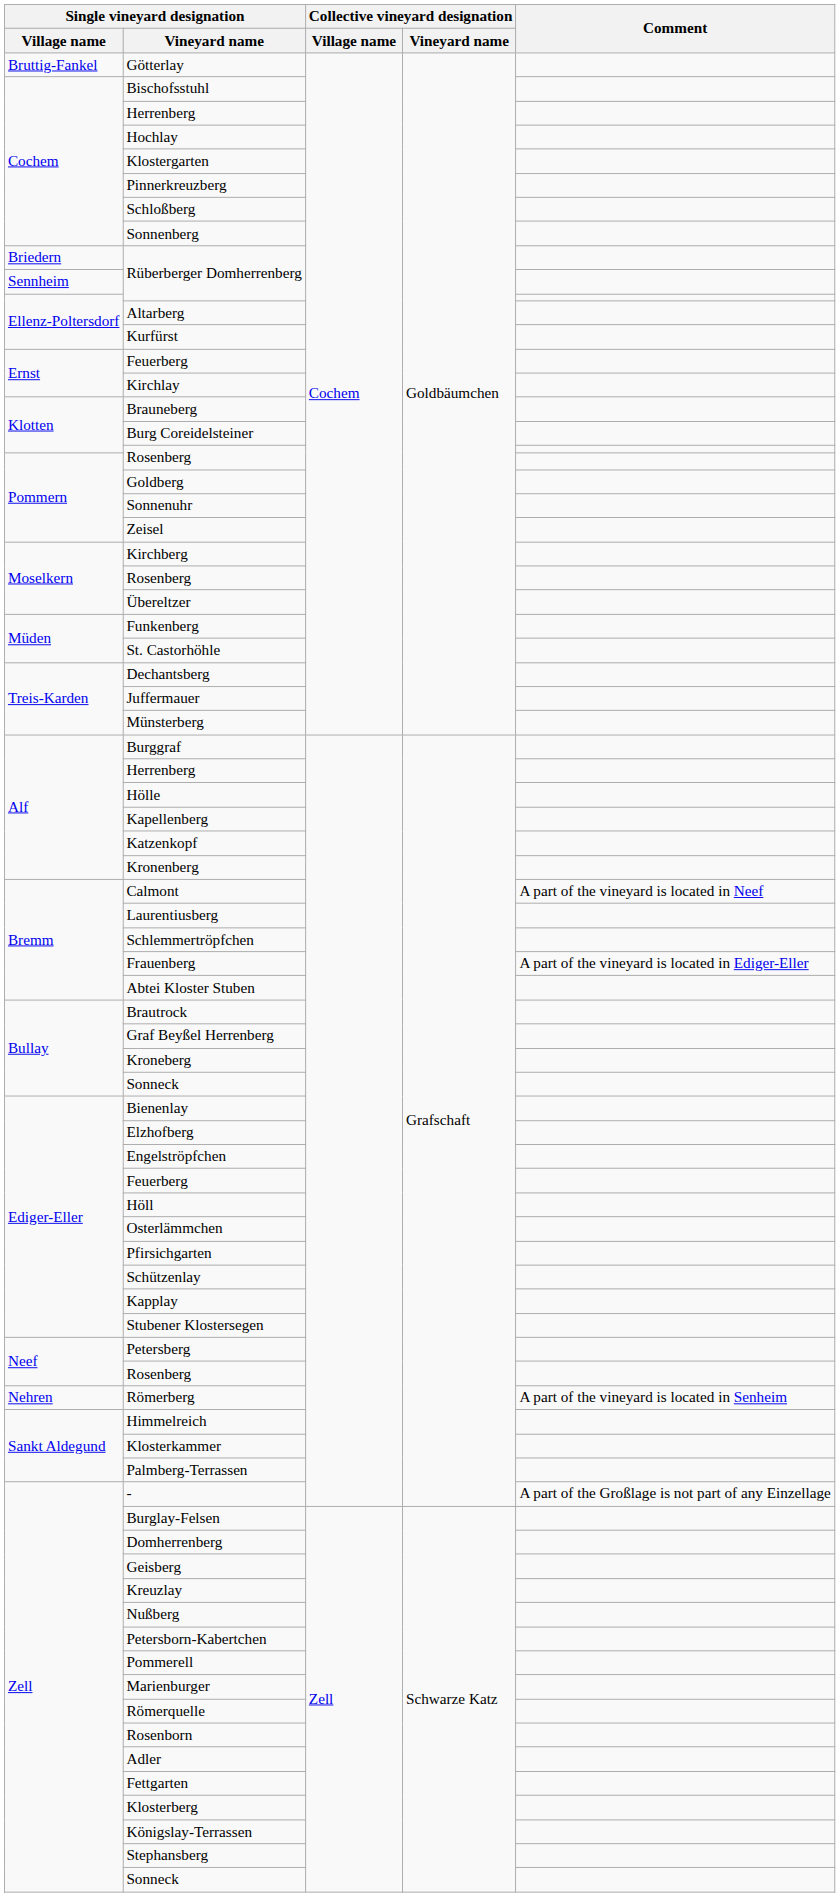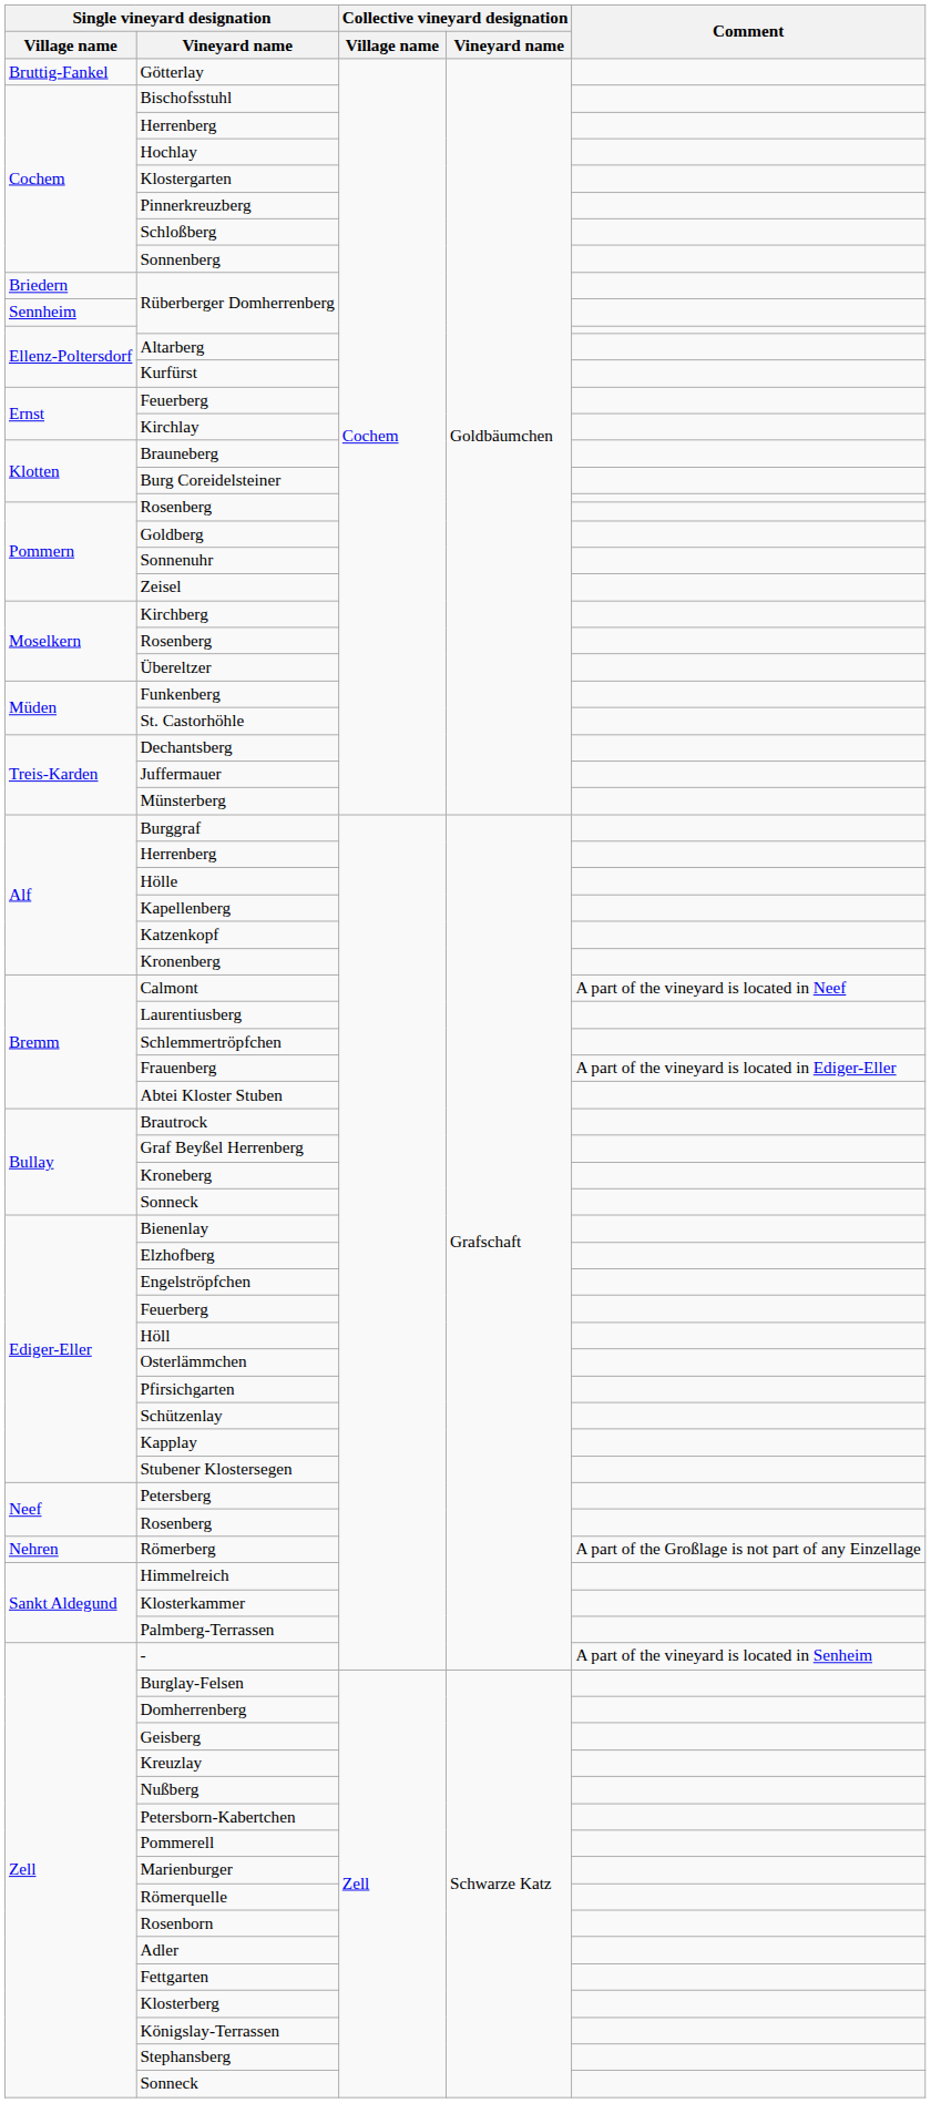Römerberg | Comment: A part of the vineyard is located in Senheim -> A part of the Großlage is not part of any Einzellage
- | Comment: A part of the Großlage is not part of any Einzellage -> A part of the vineyard is located in Senheim
